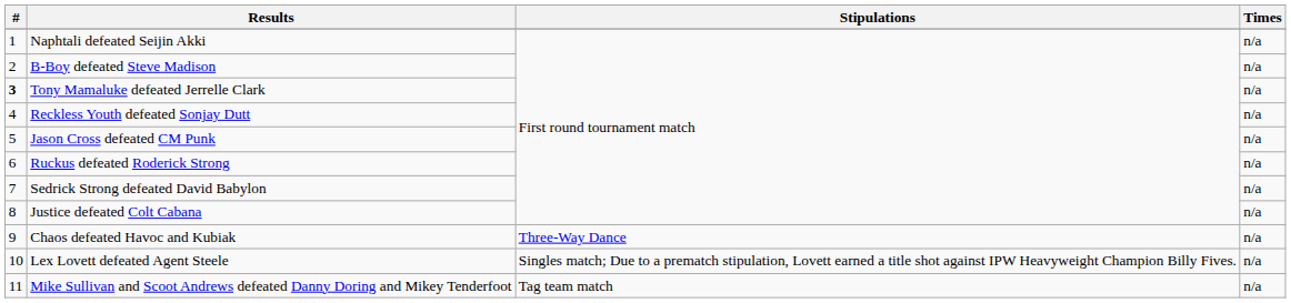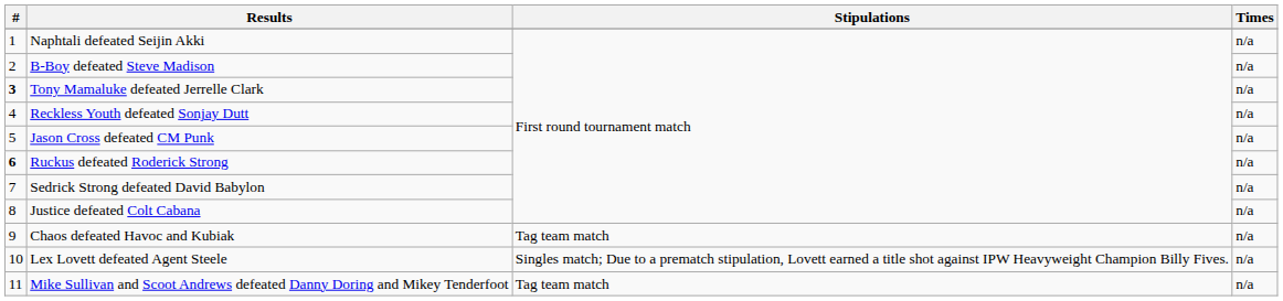Ruckus defeated Roderick Strong | #: normal -> bold
Chaos defeated Havoc and Kubiak | Stipulations: Three-Way Dance -> Tag team match
